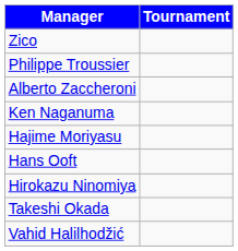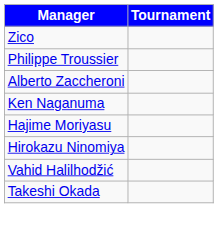- row: Hans Ooft
rows swapped: Takeshi Okada <-> Vahid Halilhodžić
